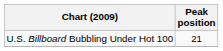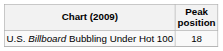U.S. Billboard Bubbling Under Hot 100 | Peak position: 21 -> 18
